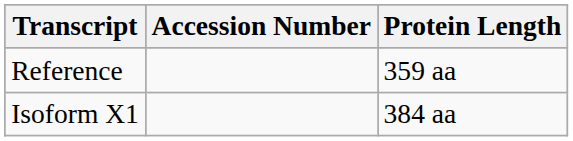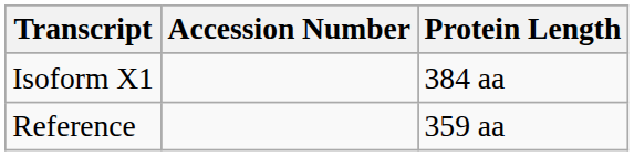rows swapped: Reference <-> Isoform X1
